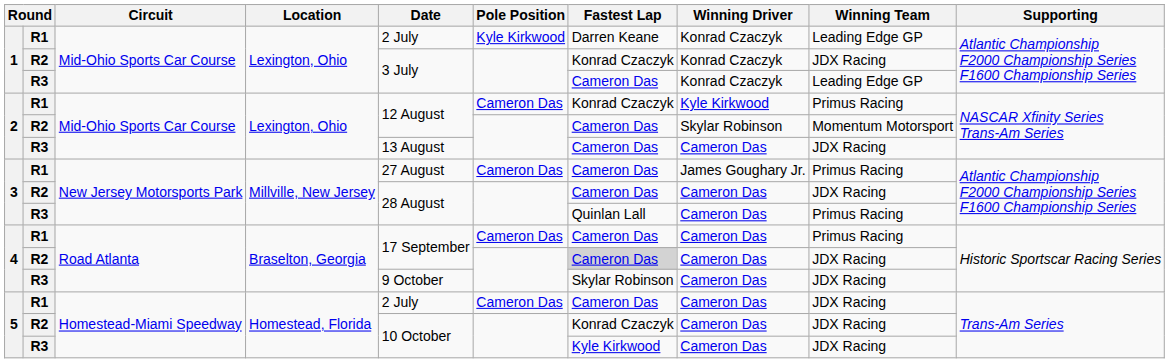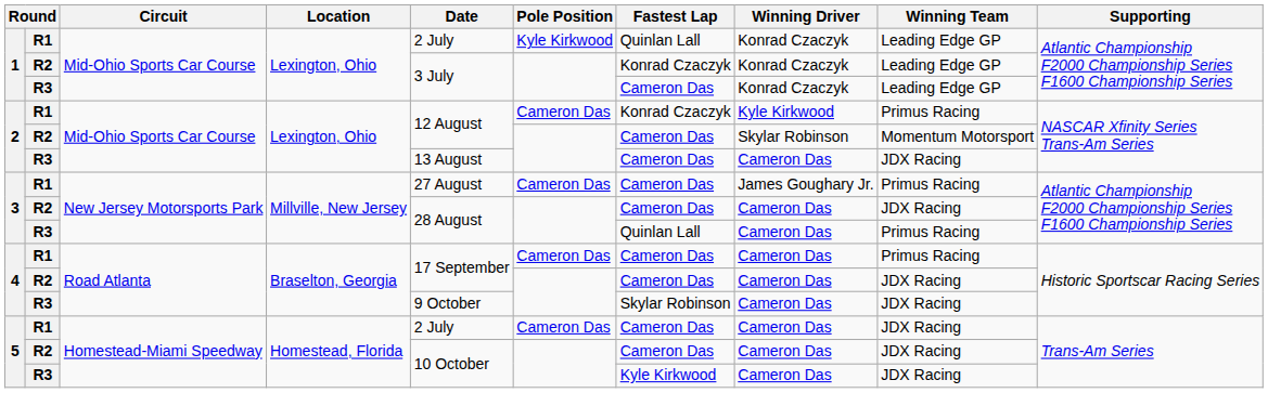1 / R1 | Fastest Lap: Darren Keane -> Quinlan Lall
1 / R2 | Winning Team: JDX Racing -> Leading Edge GP
4 / R2 | Fastest Lap: lightgrey background -> no background
5 / R2 | Fastest Lap: Konrad Czaczyk -> Cameron Das
